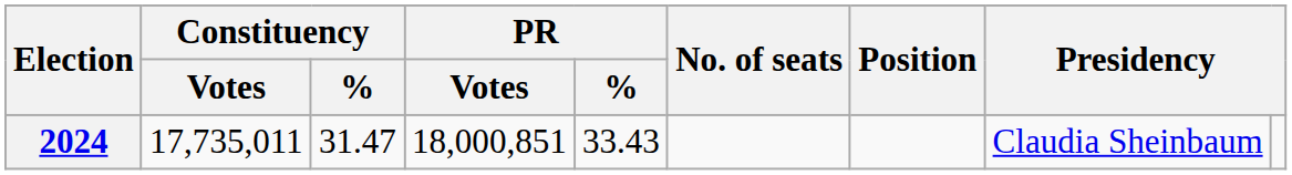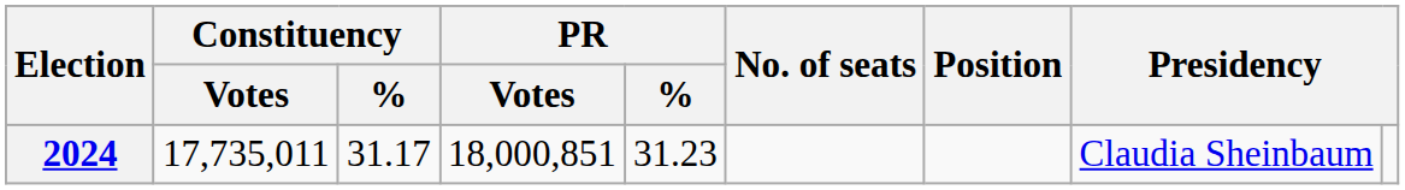2024 | Constituency / %: 31.47 -> 31.17
2024 | PR / %: 33.43 -> 31.23
